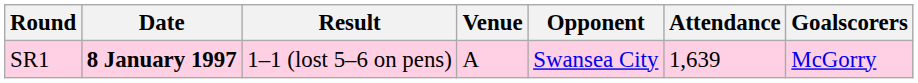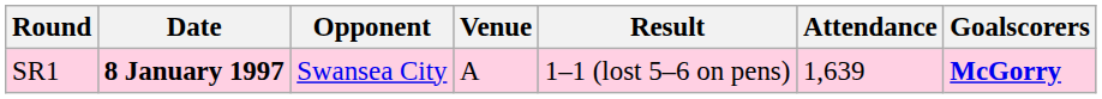columns swapped: Opponent <-> Result
SR1 | Goalscorers: normal -> bold
